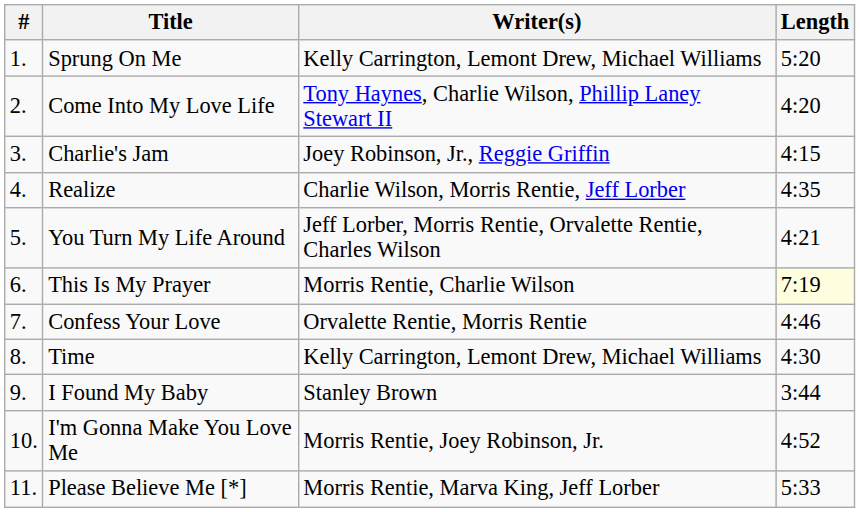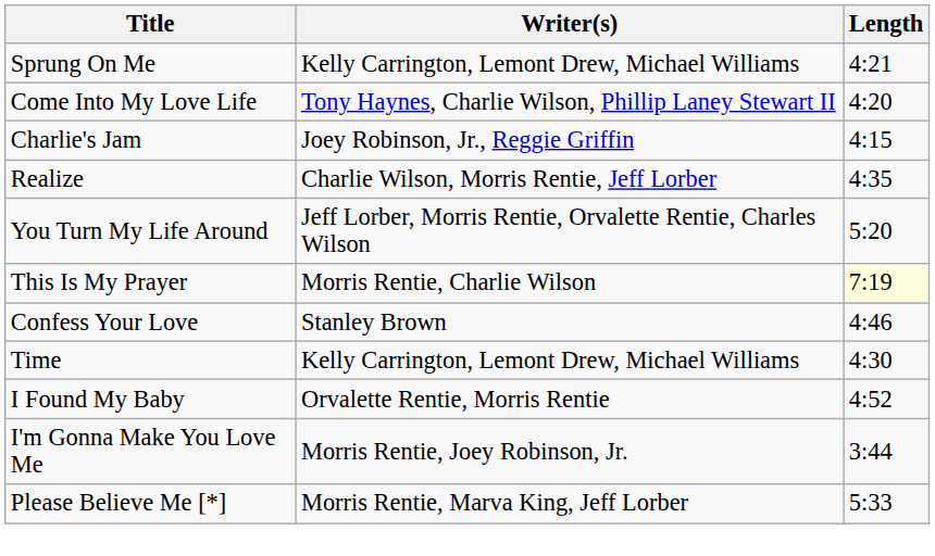- column: # | 1. | 2. | 3. | 4. | 5. | 6. | 7. | 8. | 9. | 10. | 11.
Sprung On Me | Length: 5:20 -> 4:21
You Turn My Life Around | Length: 4:21 -> 5:20
Confess Your Love | Writer(s): Orvalette Rentie, Morris Rentie -> Stanley Brown
I Found My Baby | Writer(s): Stanley Brown -> Orvalette Rentie, Morris Rentie
I Found My Baby | Length: 3:44 -> 4:52
I'm Gonna Make You Love Me | Length: 4:52 -> 3:44
